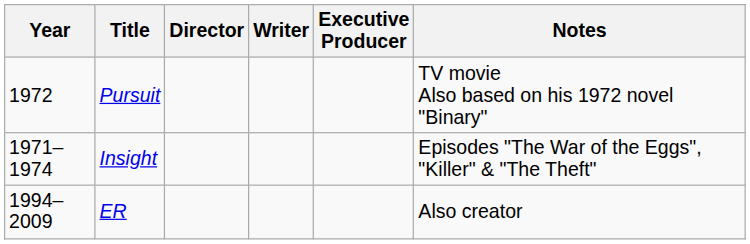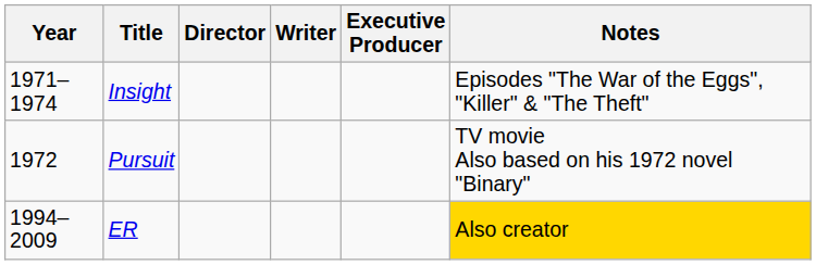rows swapped: Insight <-> Pursuit
ER | Notes: no background -> gold background
